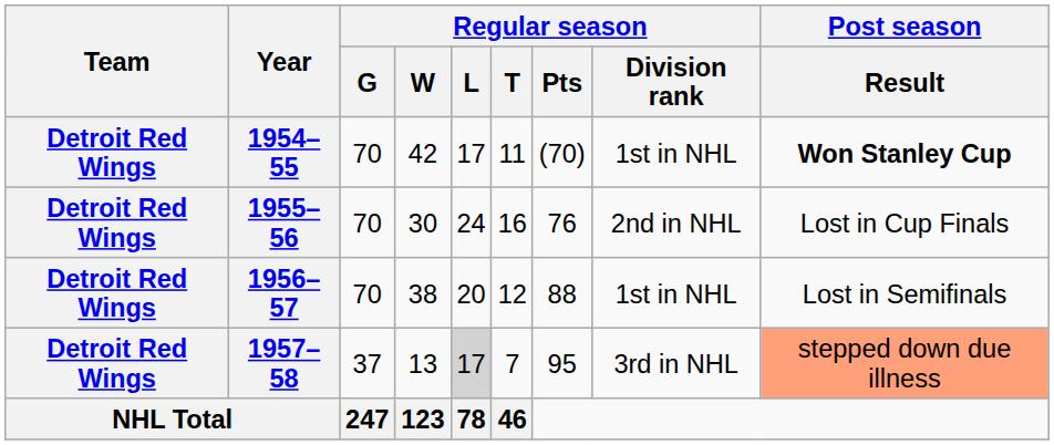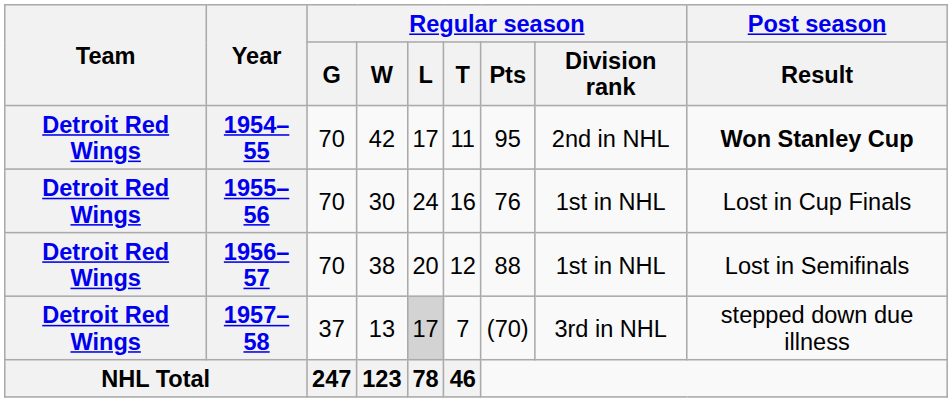1954–55 | Regular season / Pts: (70) -> 95
1954–55 | Regular season / Division rank: 1st in NHL -> 2nd in NHL
1955–56 | Regular season / Division rank: 2nd in NHL -> 1st in NHL
1957–58 | Regular season / Pts: 95 -> (70)
1957–58 | Post season / Result: lightsalmon background -> no background
